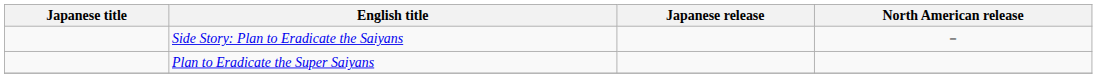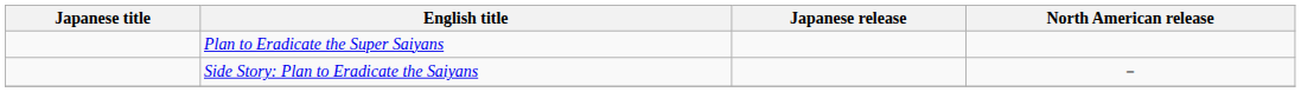rows swapped: Side Story: Plan to Eradicate the Saiyans <-> Plan to Eradicate the Super Saiyans
